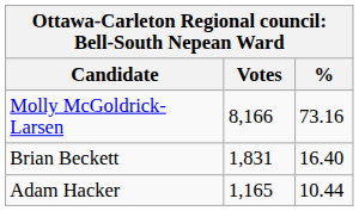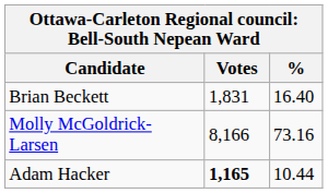rows swapped: Molly McGoldrick-Larsen <-> Brian Beckett
Adam Hacker | Votes: normal -> bold
